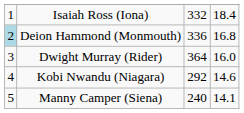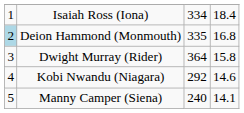Isaiah Ross (Iona) | column 3: 332 -> 334
Deion Hammond (Monmouth) | column 3: 336 -> 335
Dwight Murray (Rider) | column 4: 16.0 -> 15.8
